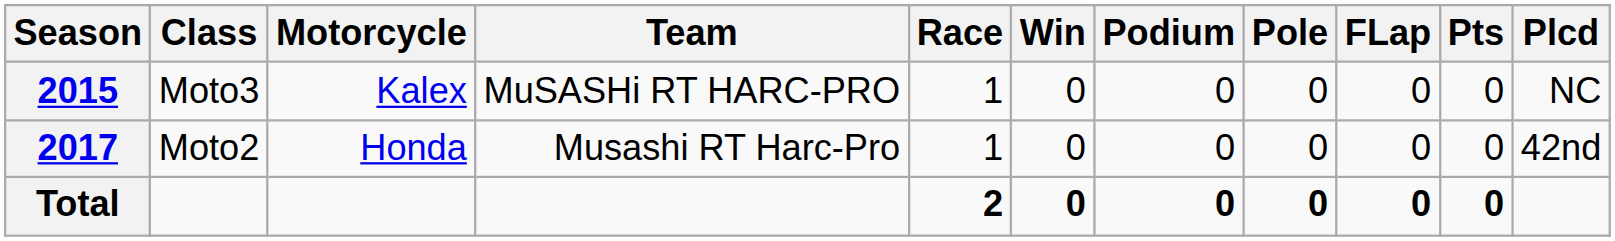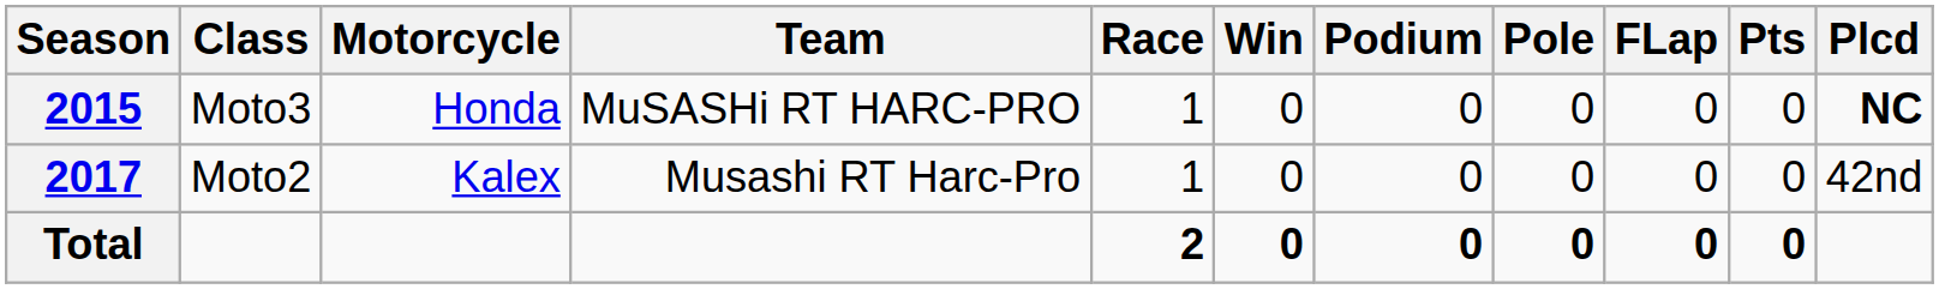2015 | Motorcycle: Kalex -> Honda
2015 | Plcd: normal -> bold
2017 | Motorcycle: Honda -> Kalex
